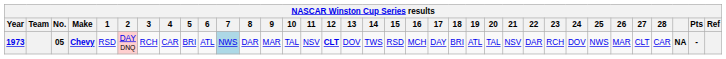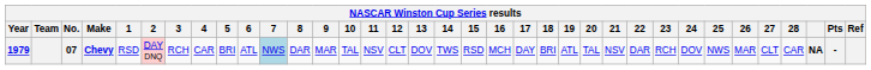Chevy | Year: 1973 -> 1979
Chevy | No.: 05 -> 07
Chevy | 12: bold -> normal
